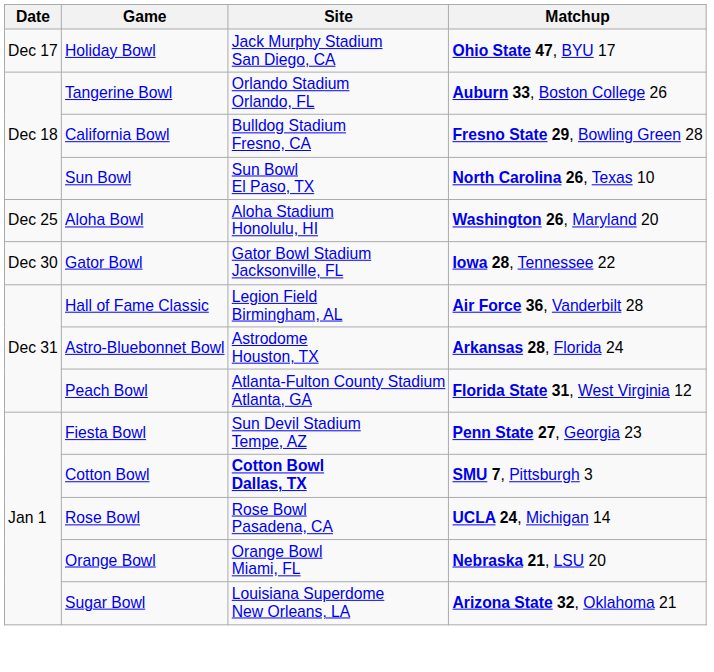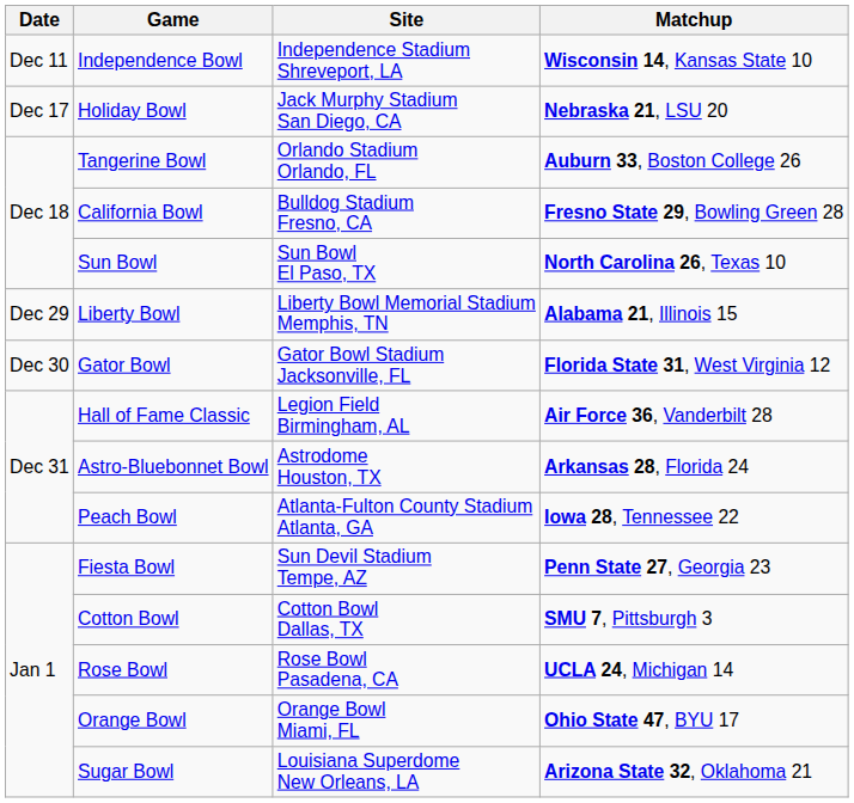+ row: Dec 11 | Independence Bowl | Independence Stadium Shreveport, LA | Wisconsin 14, Kansas State 10
Holiday Bowl | Matchup: Ohio State 47, BYU 17 -> Nebraska 21, LSU 20
- row: Dec 25 | Aloha Bowl | Aloha Stadium Honolulu, HI | Washington 26, Maryland 20
+ row: Dec 29 | Liberty Bowl | Liberty Bowl Memorial Stadium Memphis, TN | Alabama 21, Illinois 15
Gator Bowl | Matchup: Iowa 28, Tennessee 22 -> Florida State 31, West Virginia 12
Peach Bowl | Matchup: Florida State 31, West Virginia 12 -> Iowa 28, Tennessee 22
Cotton Bowl | Site: bold -> normal
Orange Bowl | Matchup: Nebraska 21, LSU 20 -> Ohio State 47, BYU 17
